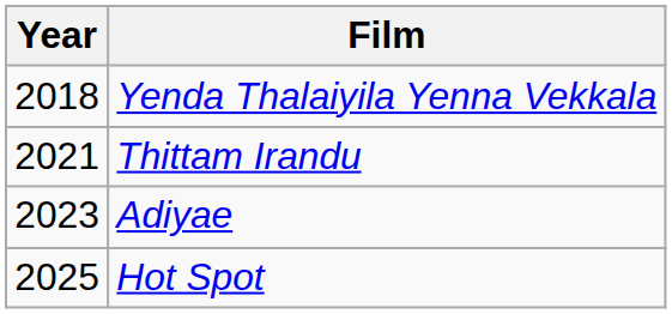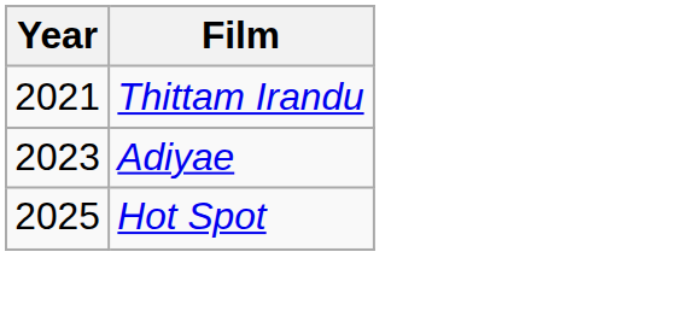- row: 2018 | Yenda Thalaiyila Yenna Vekkala
